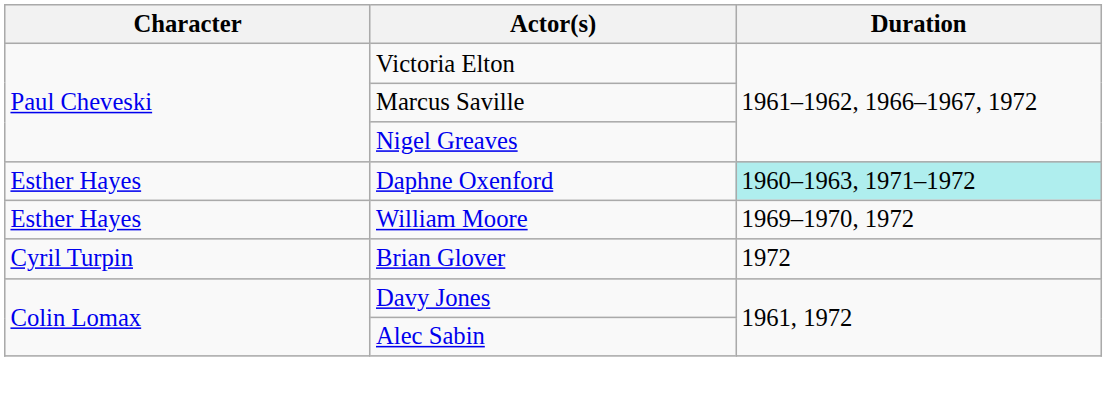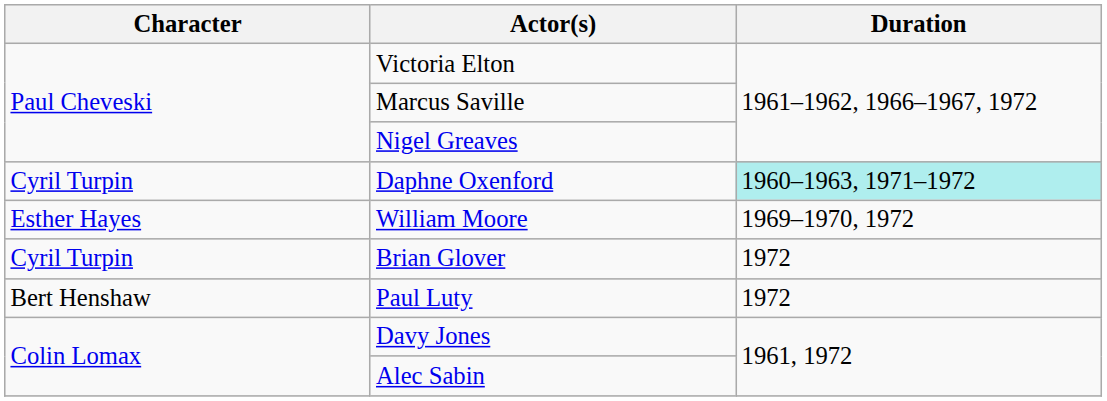Daphne Oxenford | Character: Esther Hayes -> Cyril Turpin
+ row: Bert Henshaw | Paul Luty | 1972
